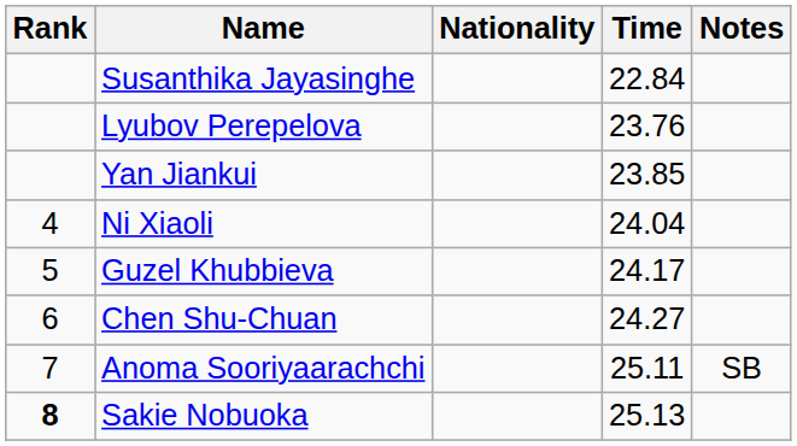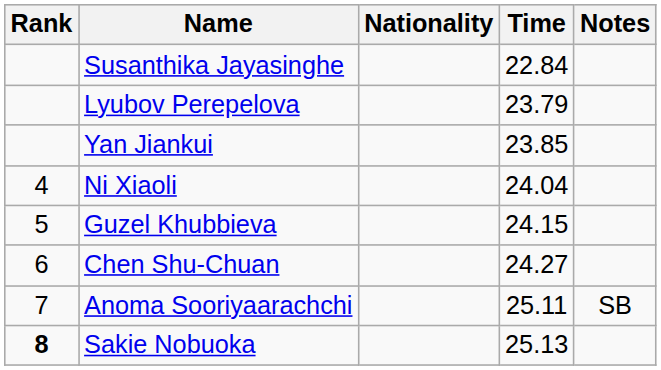Lyubov Perepelova | Time: 23.76 -> 23.79
Guzel Khubbieva | Time: 24.17 -> 24.15
